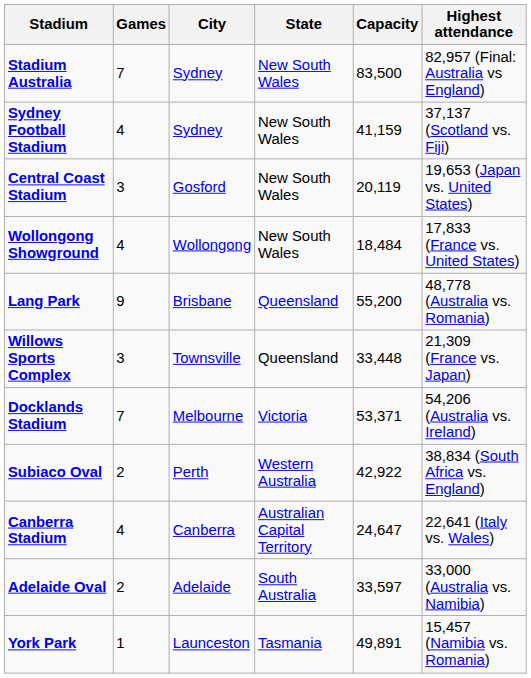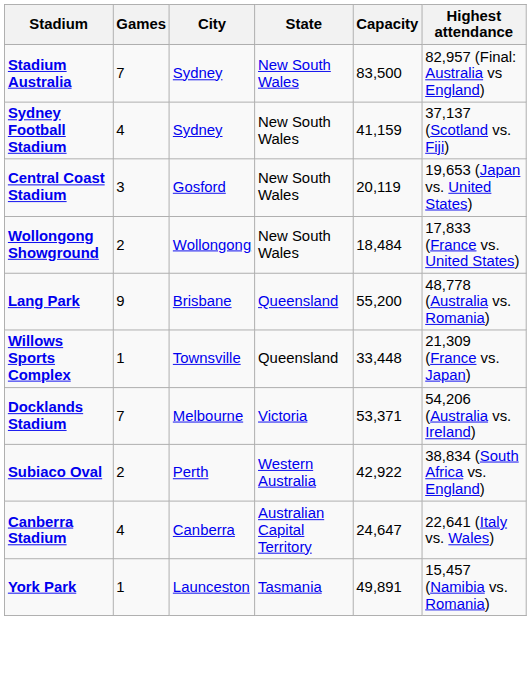Wollongong Showground | Games: 4 -> 2
Willows Sports Complex | Games: 3 -> 1
- row: Adelaide Oval | 2 | Adelaide | South Australia | 33,597 | 33,000 (Australia vs. Namibia)
